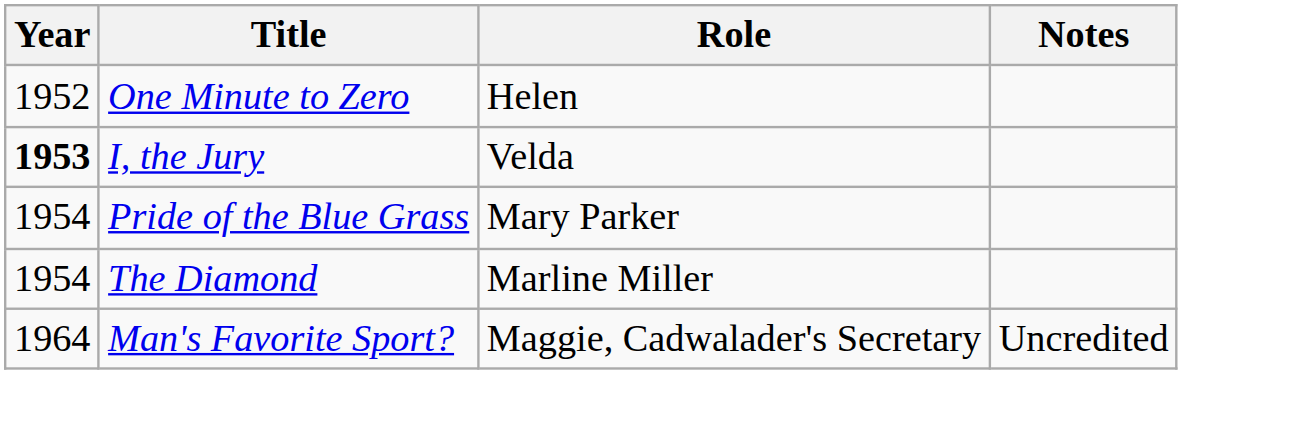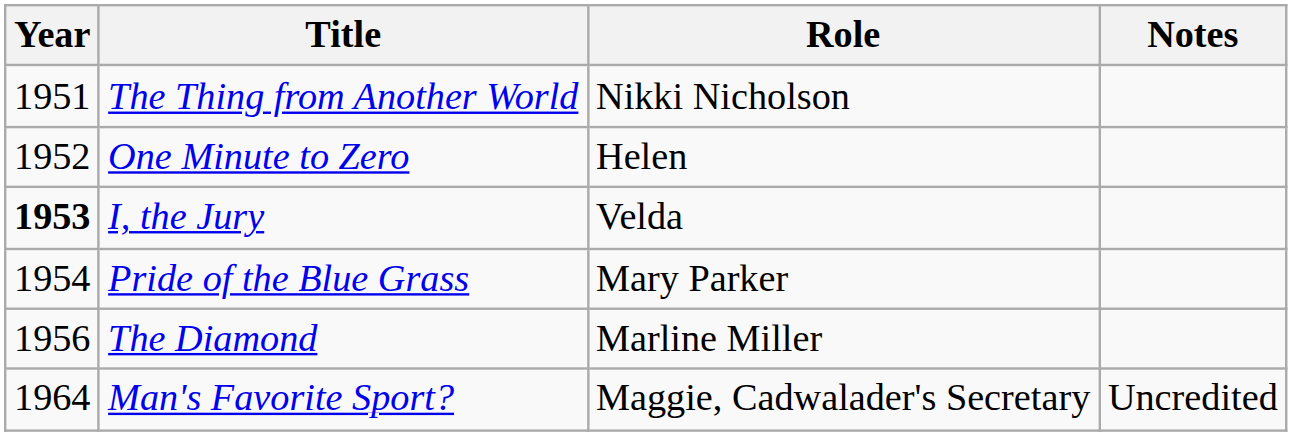+ row: 1951 | The Thing from Another World | Nikki Nicholson
The Diamond | Year: 1954 -> 1956
